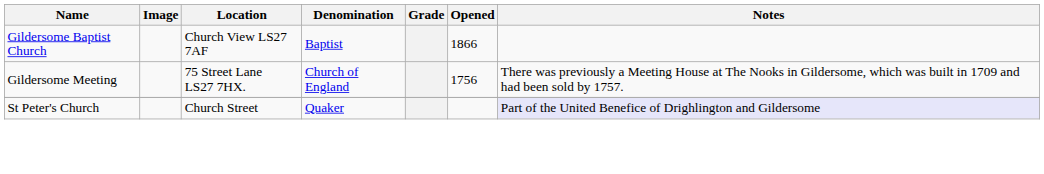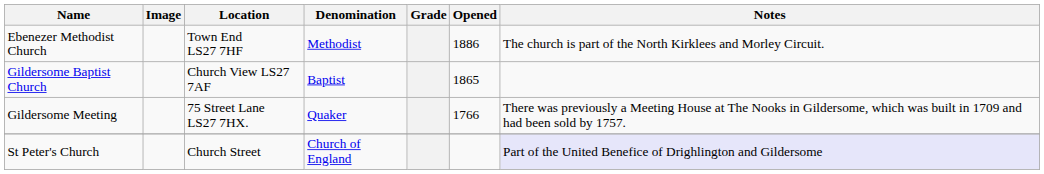+ row: Ebenezer Methodist Church | Town End LS27 7HF | Methodist | 1886 | The church is part of the North Kirklees and Morley Circuit.
Gildersome Baptist Church | Opened: 1866 -> 1865
Gildersome Meeting | Denomination: Church of England -> Quaker
Gildersome Meeting | Opened: 1756 -> 1766
St Peter's Church | Denomination: Quaker -> Church of England
